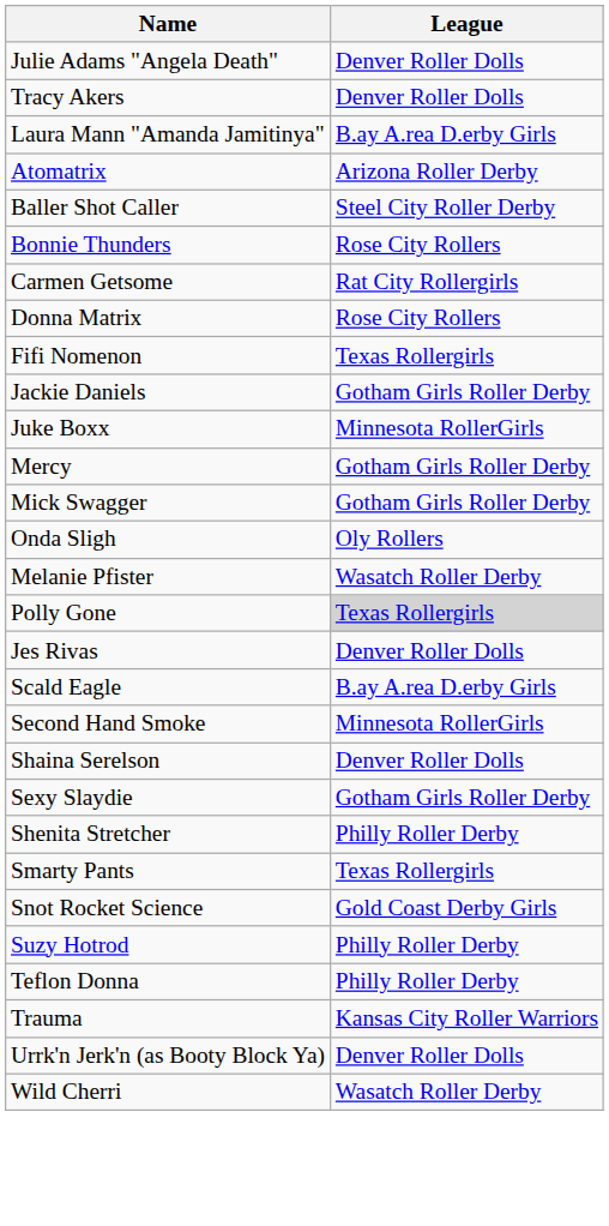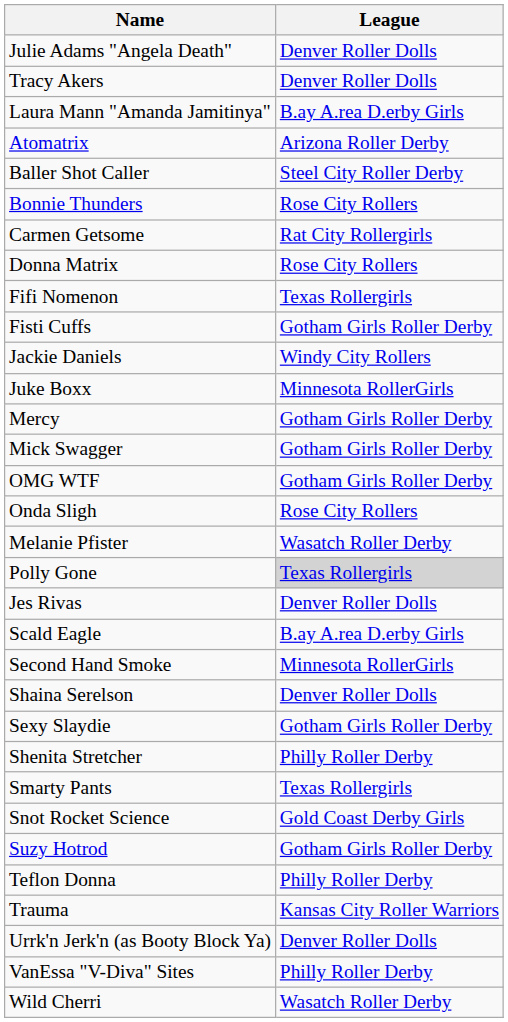+ row: Fisti Cuffs | Gotham Girls Roller Derby
Jackie Daniels | League: Gotham Girls Roller Derby -> Windy City Rollers
+ row: OMG WTF | Gotham Girls Roller Derby
Onda Sligh | League: Oly Rollers -> Rose City Rollers
Suzy Hotrod | League: Philly Roller Derby -> Gotham Girls Roller Derby
+ row: VanEssa "V-Diva" Sites | Philly Roller Derby
